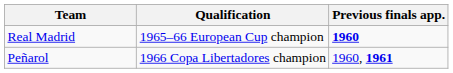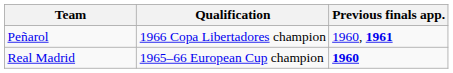rows swapped: Peñarol <-> Real Madrid
